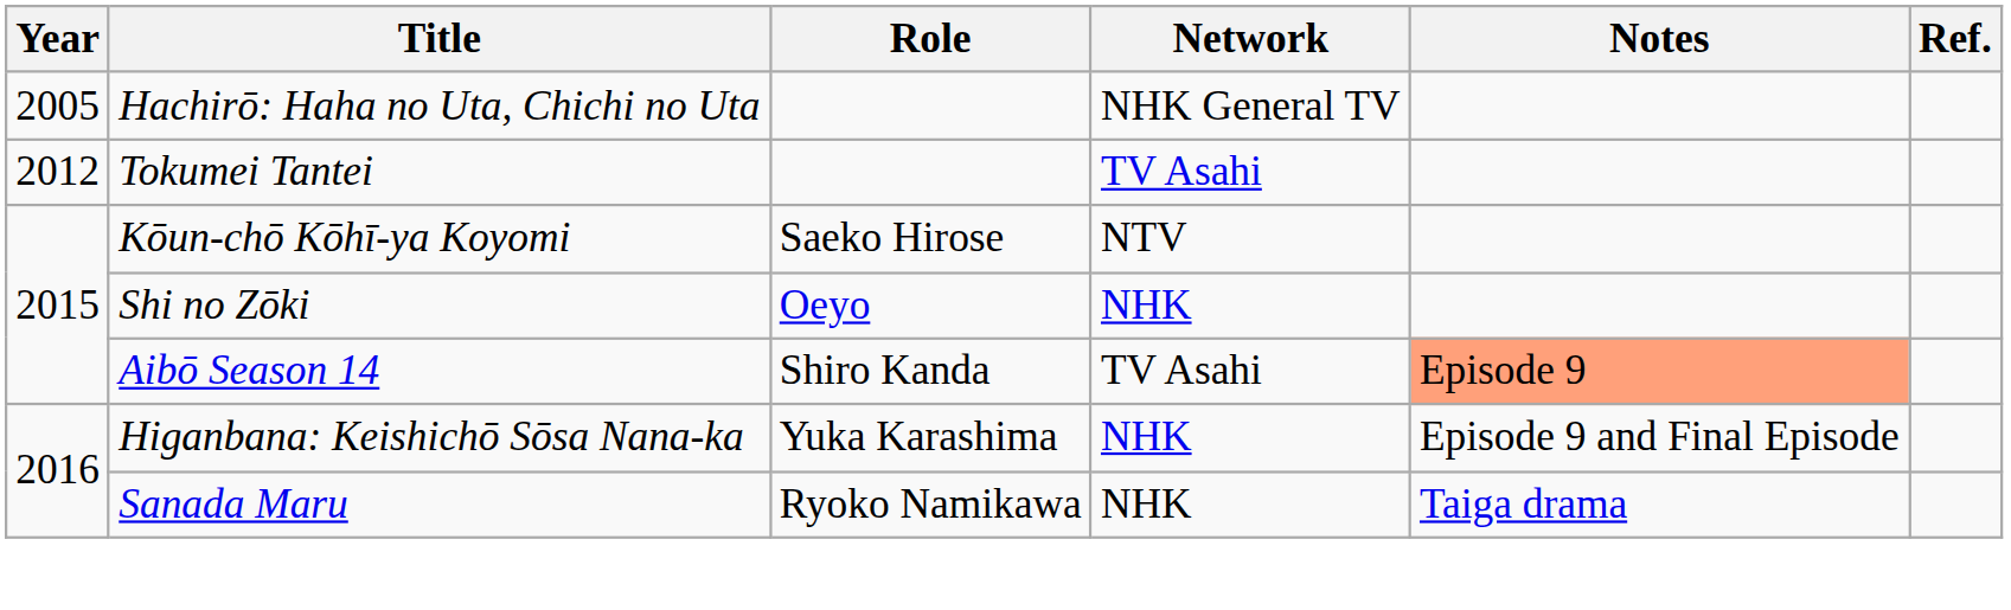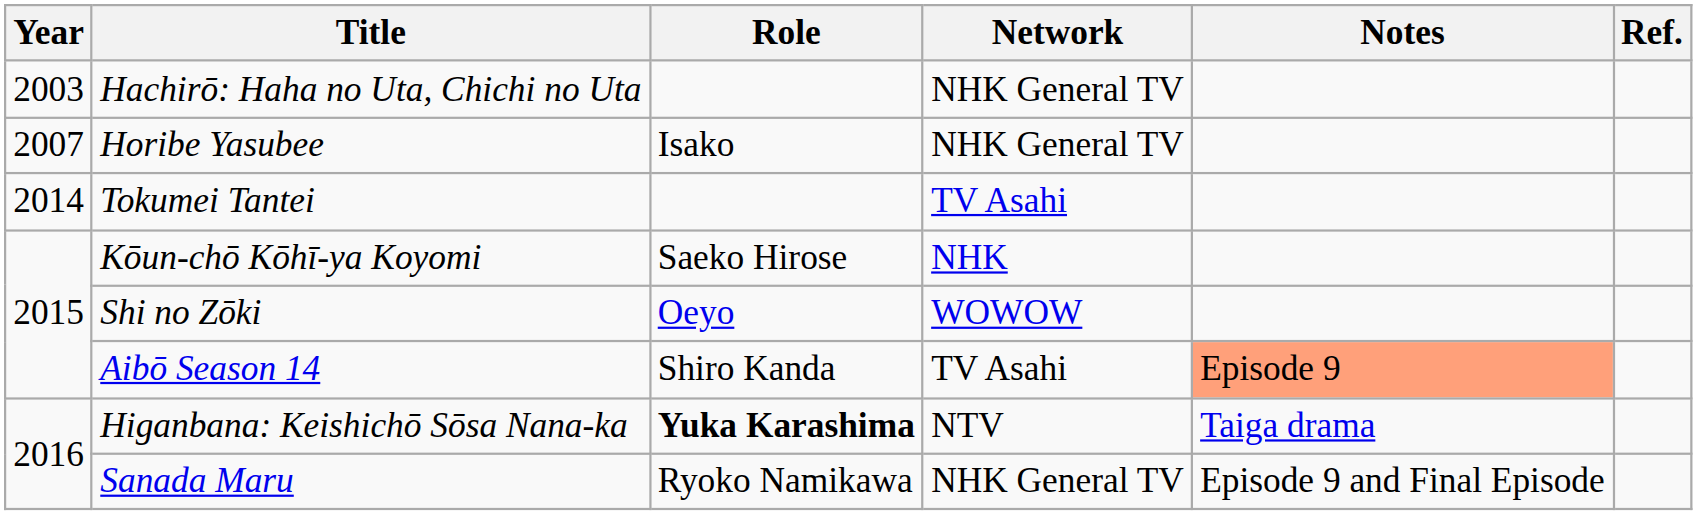Hachirō: Haha no Uta, Chichi no Uta | Year: 2005 -> 2003
+ row: 2007 | Horibe Yasubee | Isako | NHK General TV
Tokumei Tantei | Year: 2012 -> 2014
Kōun-chō Kōhī-ya Koyomi | Network: NTV -> NHK
Shi no Zōki | Network: NHK -> WOWOW
Higanbana: Keishichō Sōsa Nana-ka | Role: normal -> bold
Higanbana: Keishichō Sōsa Nana-ka | Network: NHK -> NTV
Higanbana: Keishichō Sōsa Nana-ka | Notes: Episode 9 and Final Episode -> Taiga drama
Sanada Maru | Network: NHK -> NHK General TV
Sanada Maru | Notes: Taiga drama -> Episode 9 and Final Episode
